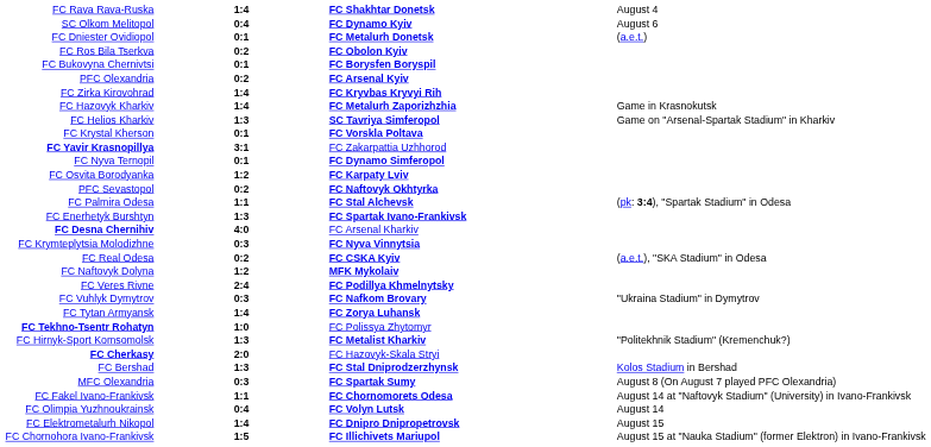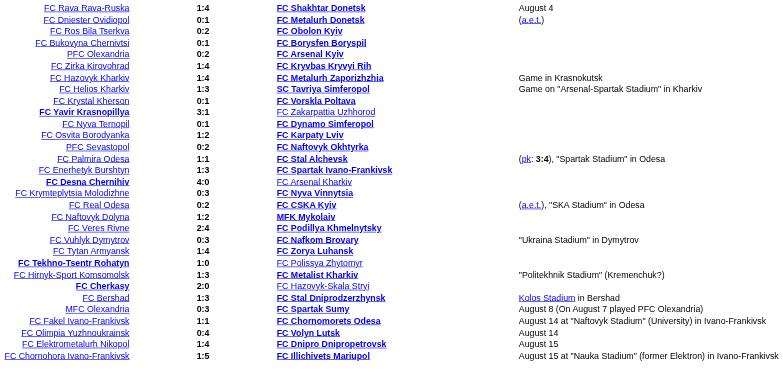- row: SC Olkom Melitopol | 0:4 | FC Dynamo Kyiv | August 6
